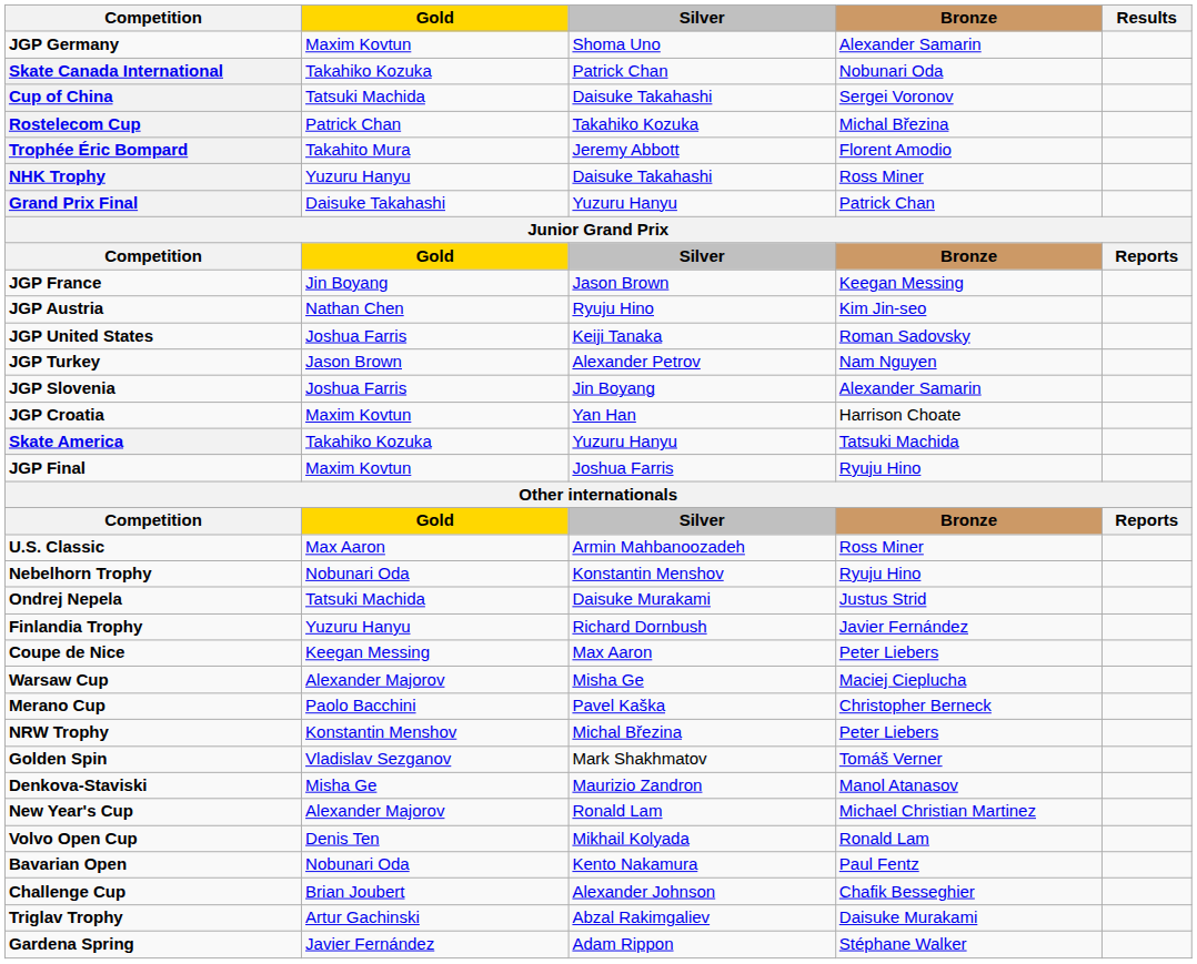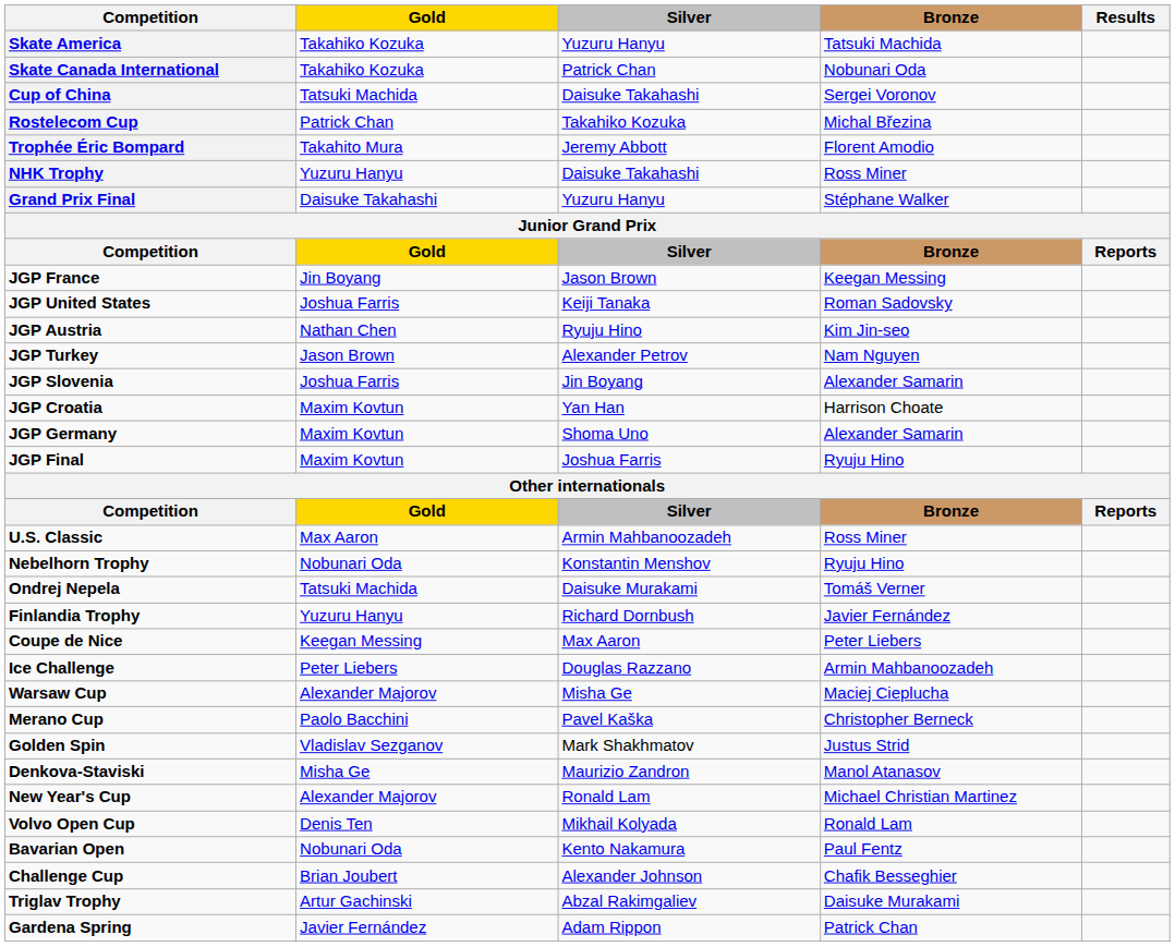rows swapped: Skate America <-> JGP Germany
Grand Prix Final | Bronze: Patrick Chan -> Stéphane Walker
rows swapped: JGP United States <-> JGP Austria
Ondrej Nepela | Bronze: Justus Strid -> Tomáš Verner
+ row: Ice Challenge | Peter Liebers | Douglas Razzano | Armin Mahbanoozadeh
- row: NRW Trophy | Konstantin Menshov | Michal Březina | Peter Liebers
Golden Spin | Bronze: Tomáš Verner -> Justus Strid
Gardena Spring | Bronze: Stéphane Walker -> Patrick Chan
